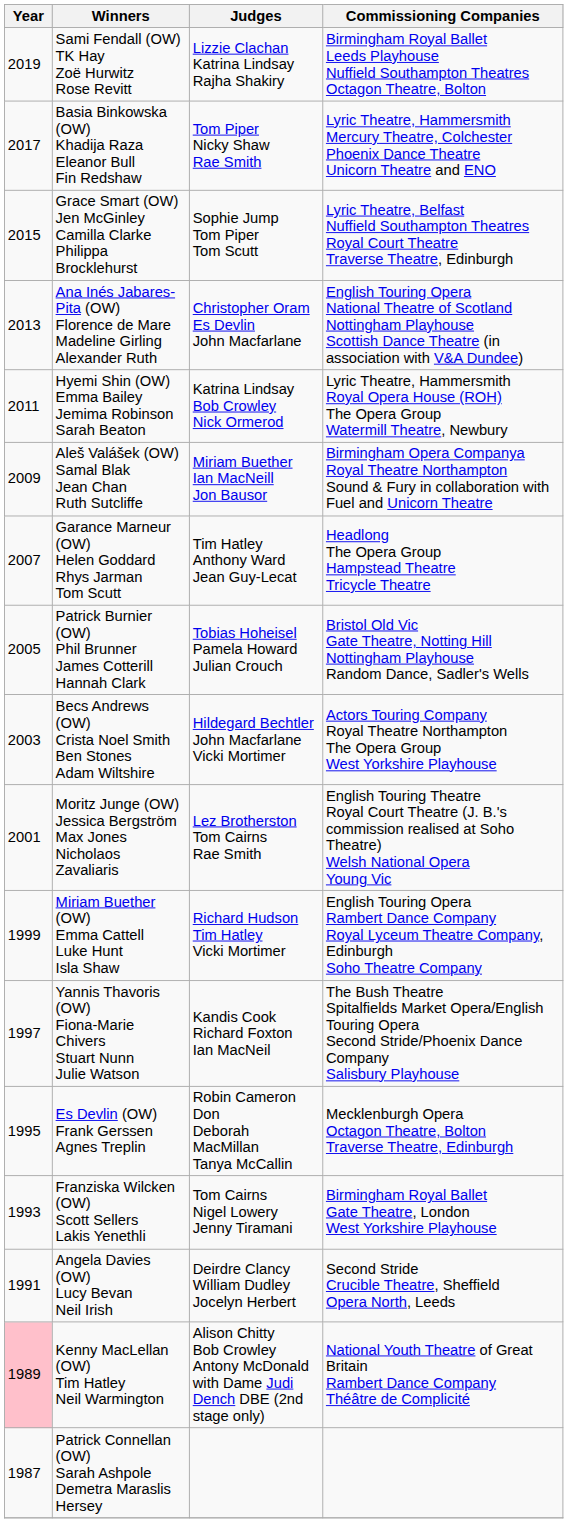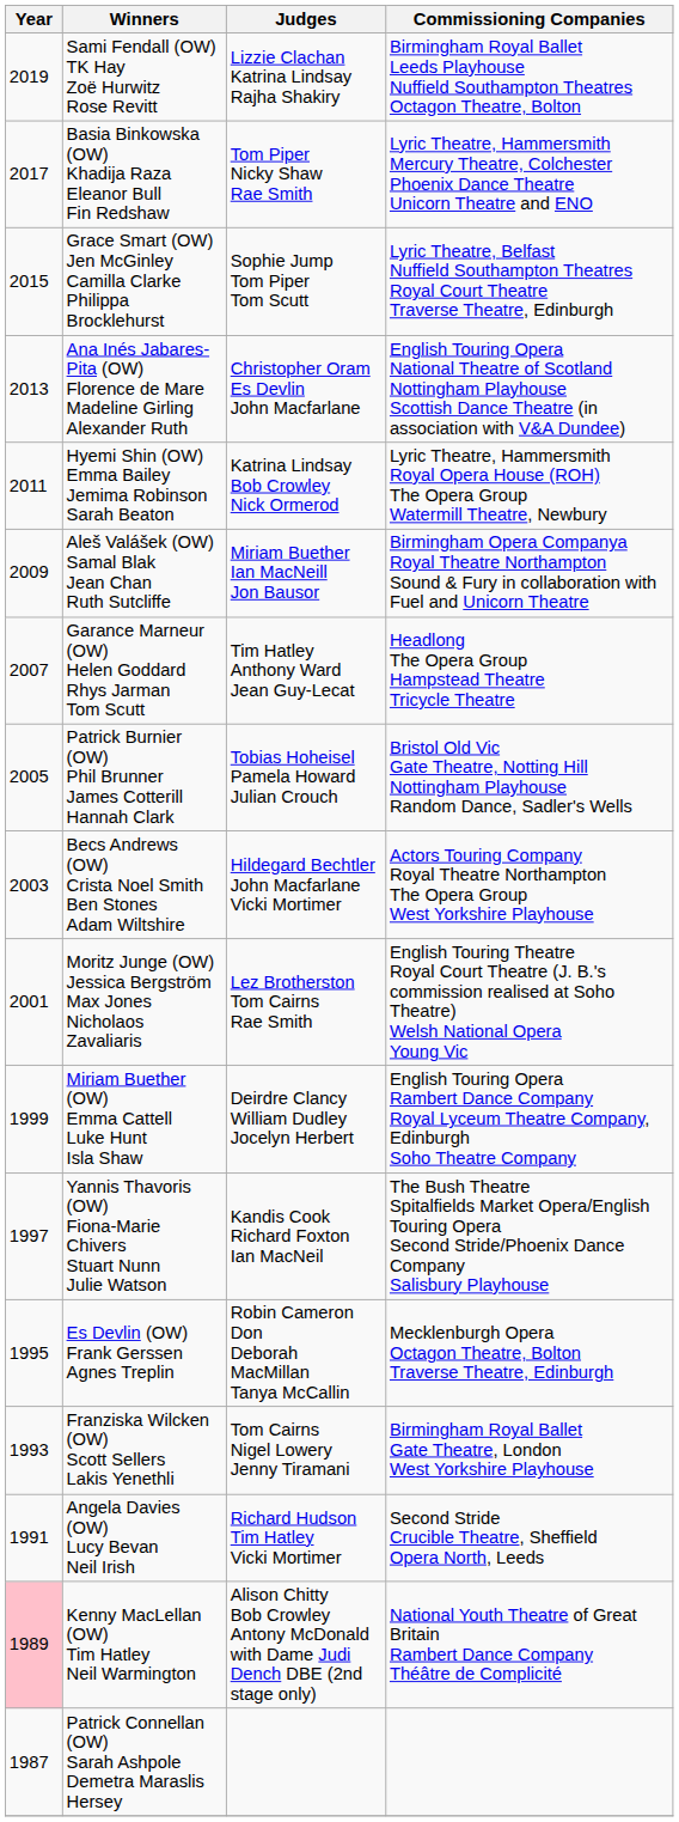Miriam Buether (OW) Emma Cattell Luke Hunt Isla Shaw | Judges: Richard Hudson Tim Hatley Vicki Mortimer -> Deirdre Clancy William Dudley Jocelyn Herbert
Angela Davies (OW) Lucy Bevan Neil Irish | Judges: Deirdre Clancy William Dudley Jocelyn Herbert -> Richard Hudson Tim Hatley Vicki Mortimer
